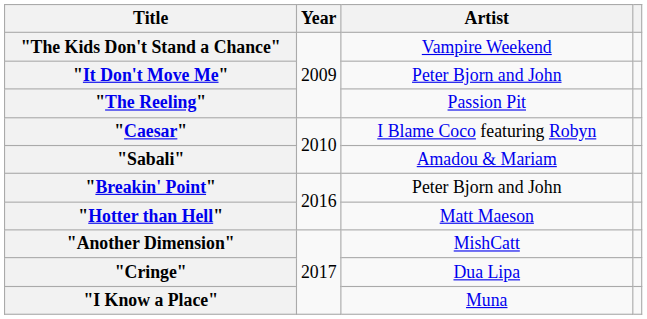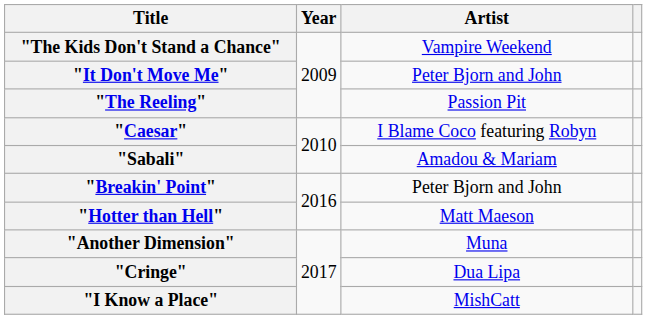"Another Dimension" | Artist: MishCatt -> Muna
"I Know a Place" | Artist: Muna -> MishCatt
